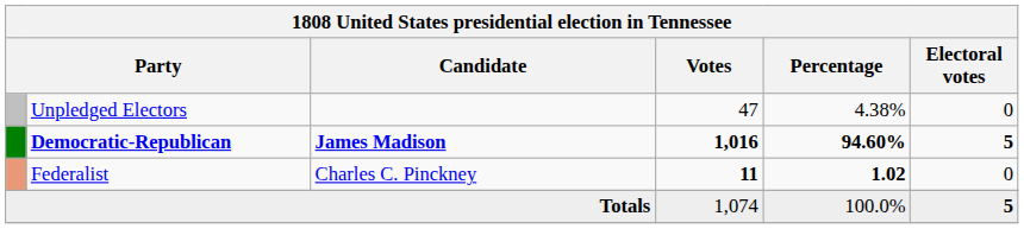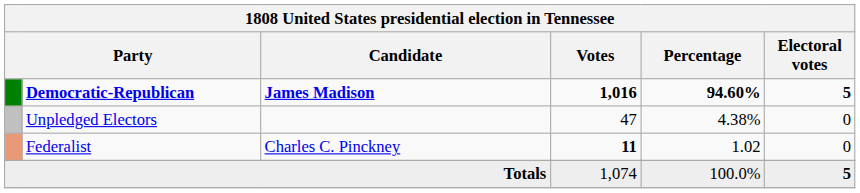rows swapped: Democratic-Republican <-> Unpledged Electors
Federalist | Percentage: bold -> normal
